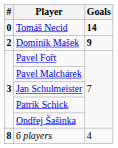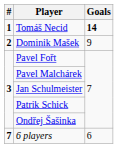Tomáš Necid | #: 0 -> 1
Dominik Mašek | Goals: bold -> normal
6 players | #: 8 -> 7
6 players | Goals: 4 -> 6
